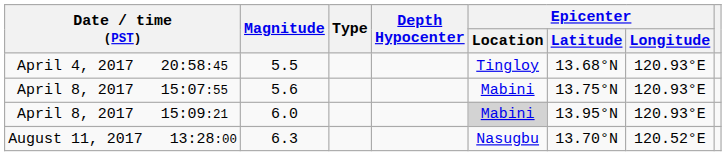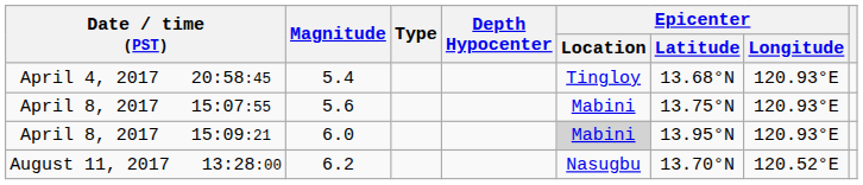April 4, 2017 20:58:45 | Magnitude: 5.5 -> 5.4
August 11, 2017 13:28:00 | Magnitude: 6.3 -> 6.2
